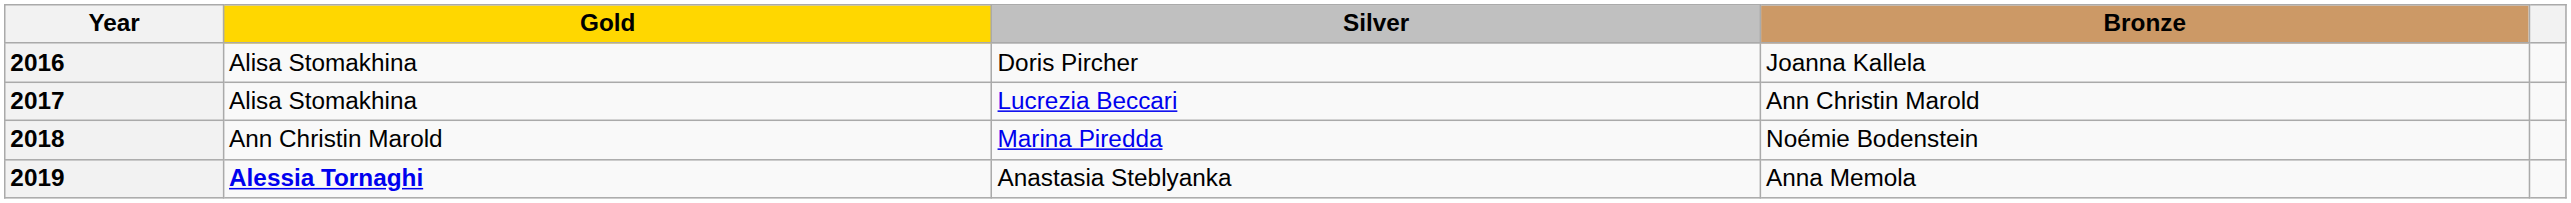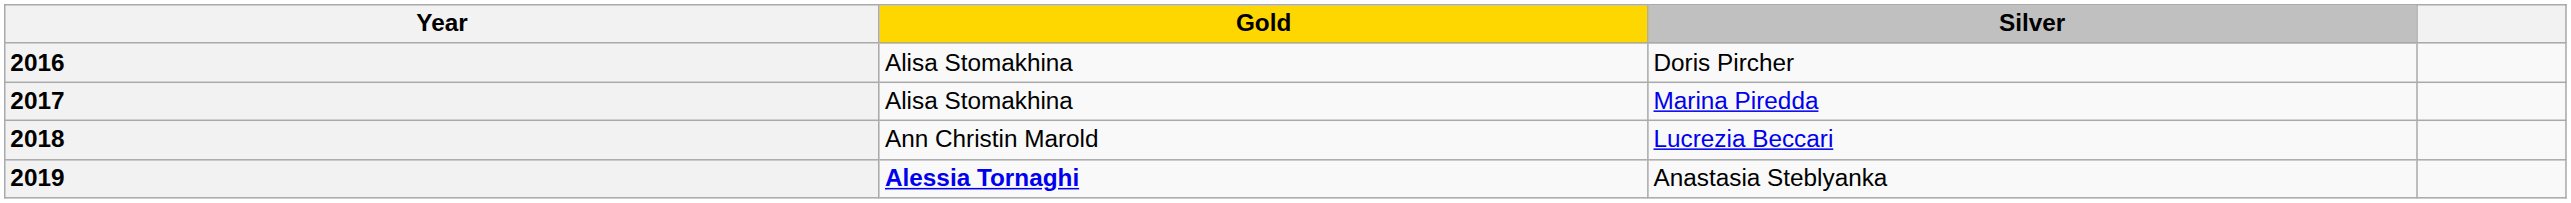- column: Bronze | Joanna Kallela | Ann Christin Marold | Noémie Bodenstein | Anna Memola
2017 | Silver: Lucrezia Beccari -> Marina Piredda
2018 | Silver: Marina Piredda -> Lucrezia Beccari
